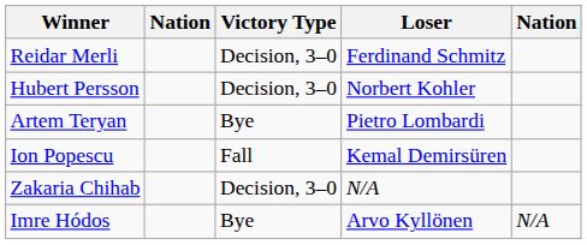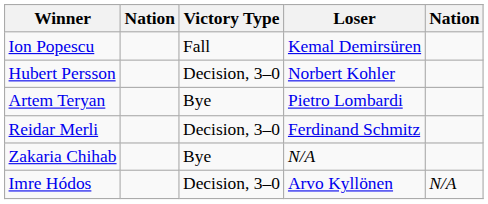rows swapped: Reidar Merli <-> Ion Popescu
Zakaria Chihab | Victory Type: Decision, 3–0 -> Bye
Imre Hódos | Victory Type: Bye -> Decision, 3–0
